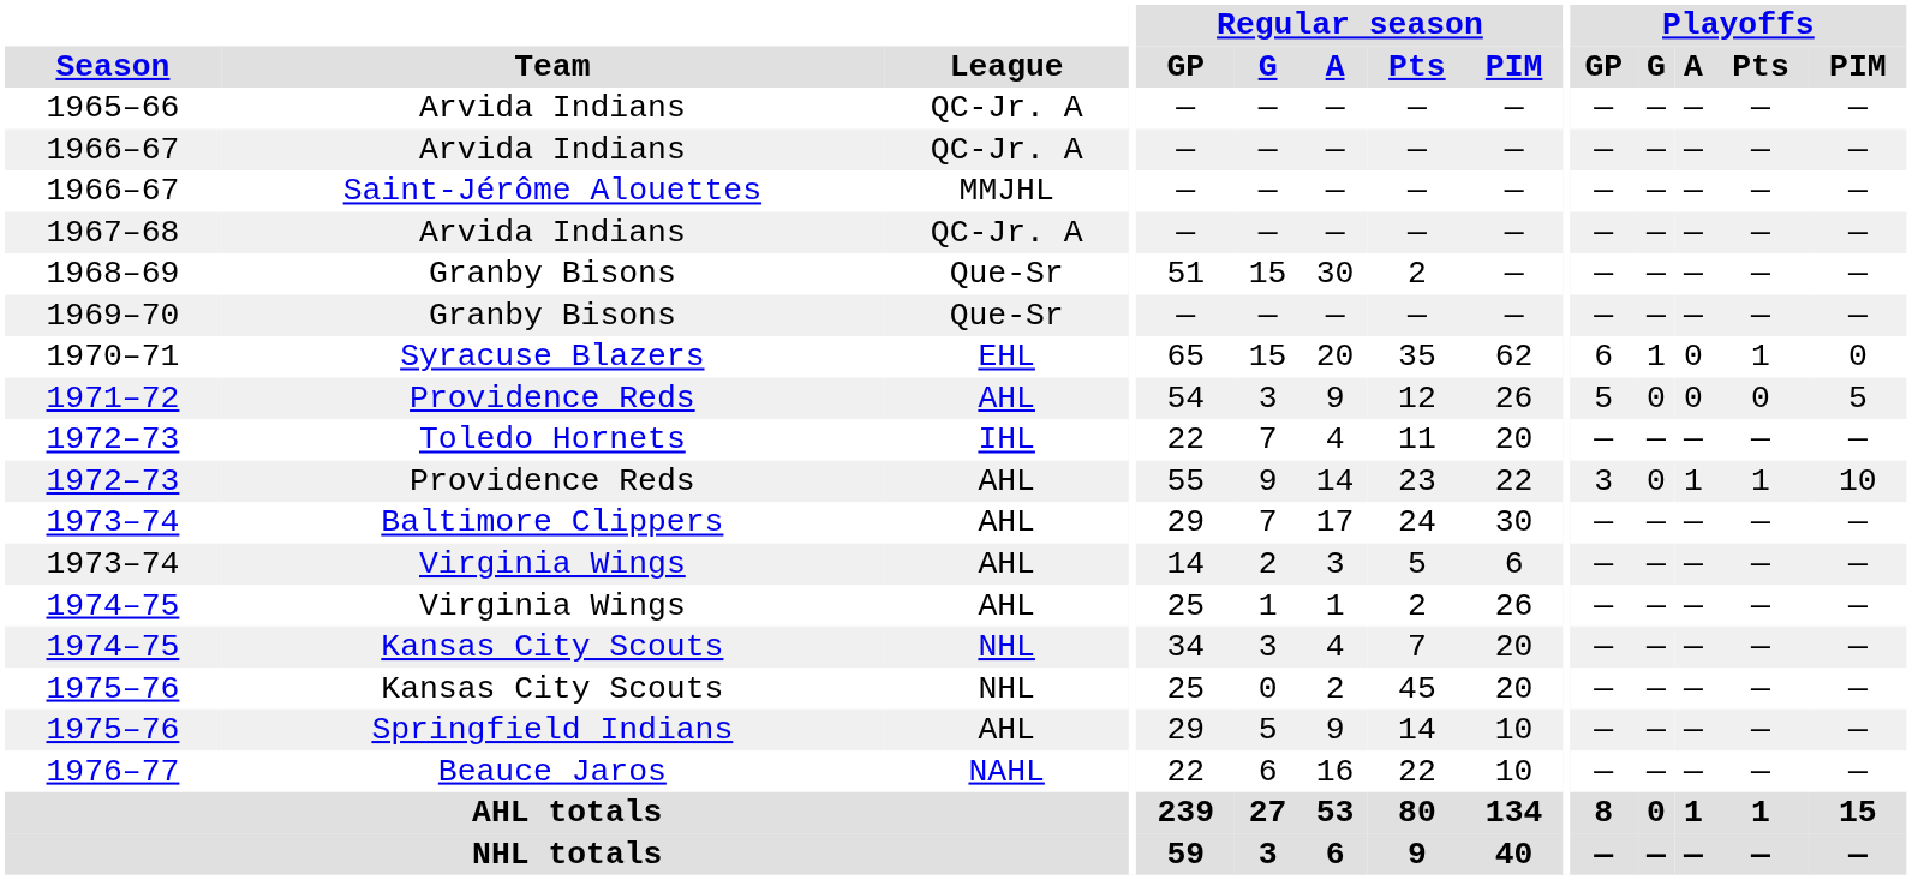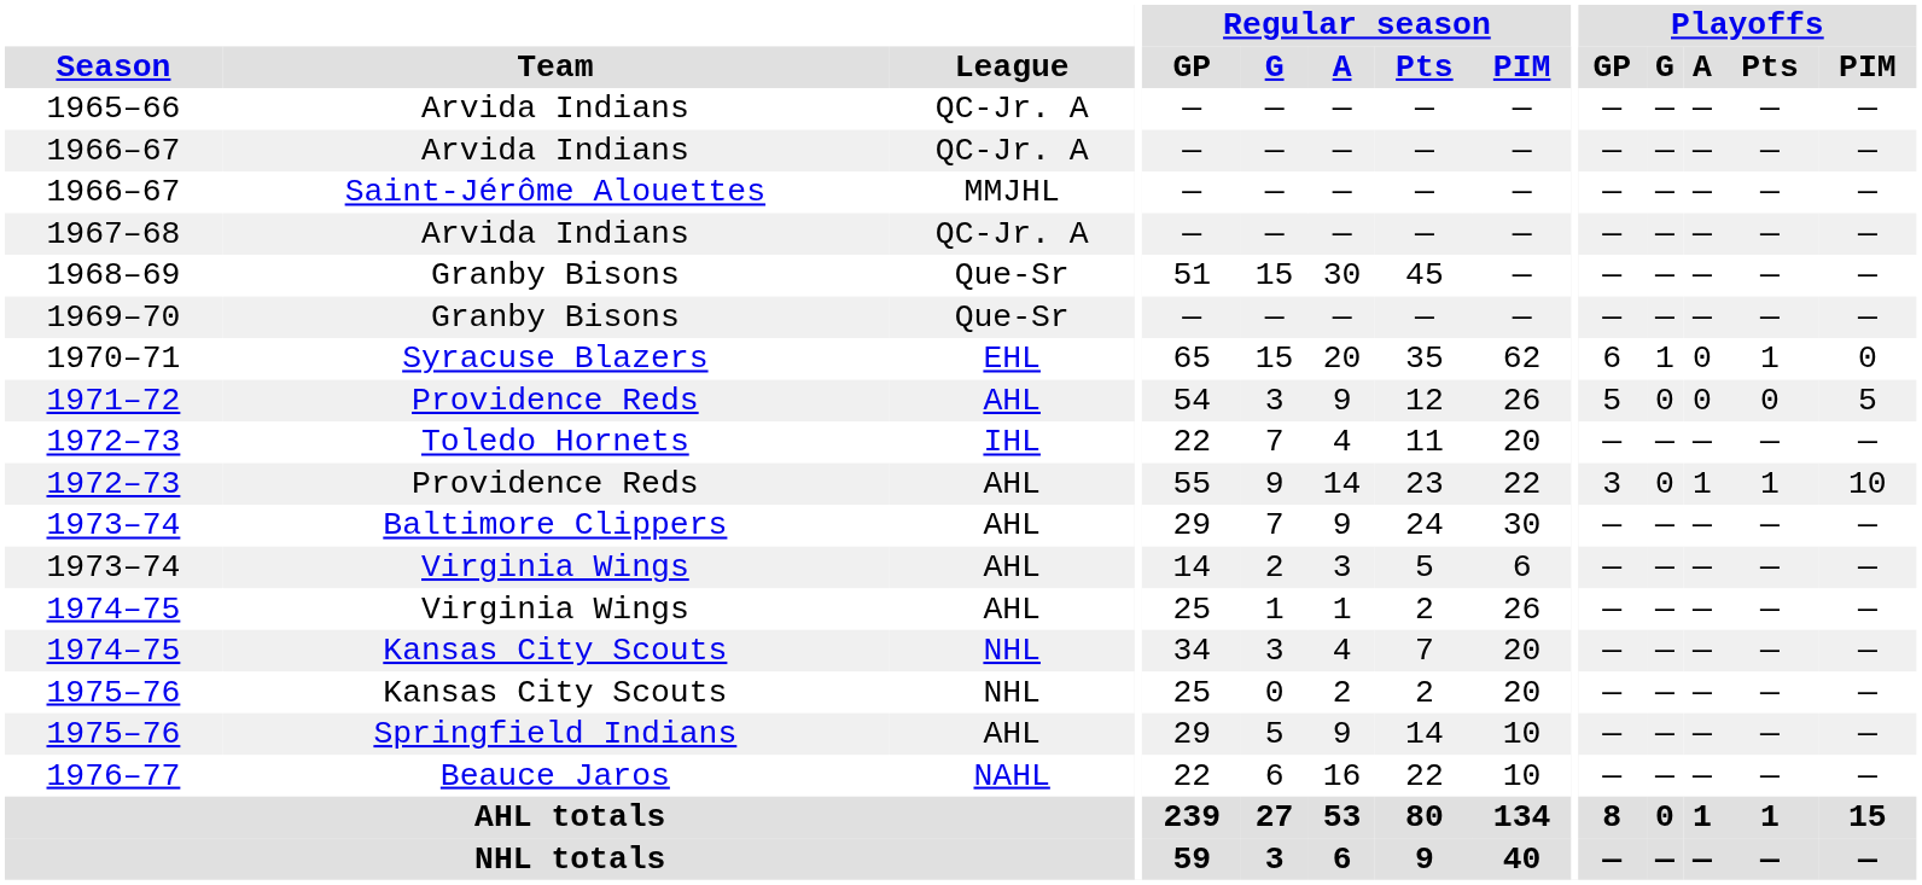1968–69 | Regular season / Pts: 2 -> 45
1973–74 / Baltimore Clippers | Regular season / A: 17 -> 9
1975–76 / Kansas City Scouts | Regular season / Pts: 45 -> 2
